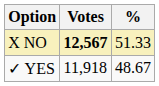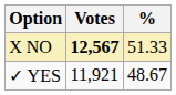✓ YES | Votes: 11,918 -> 11,921
